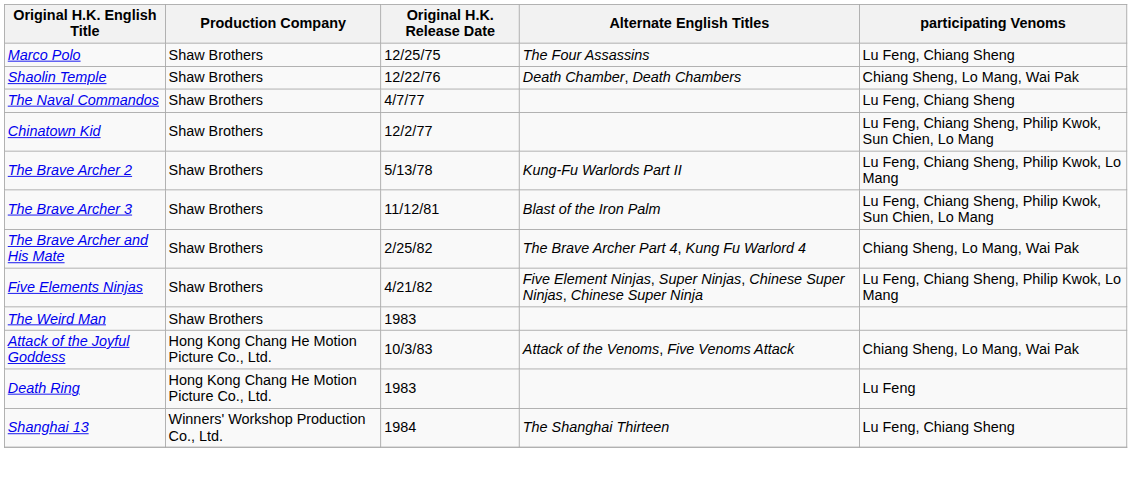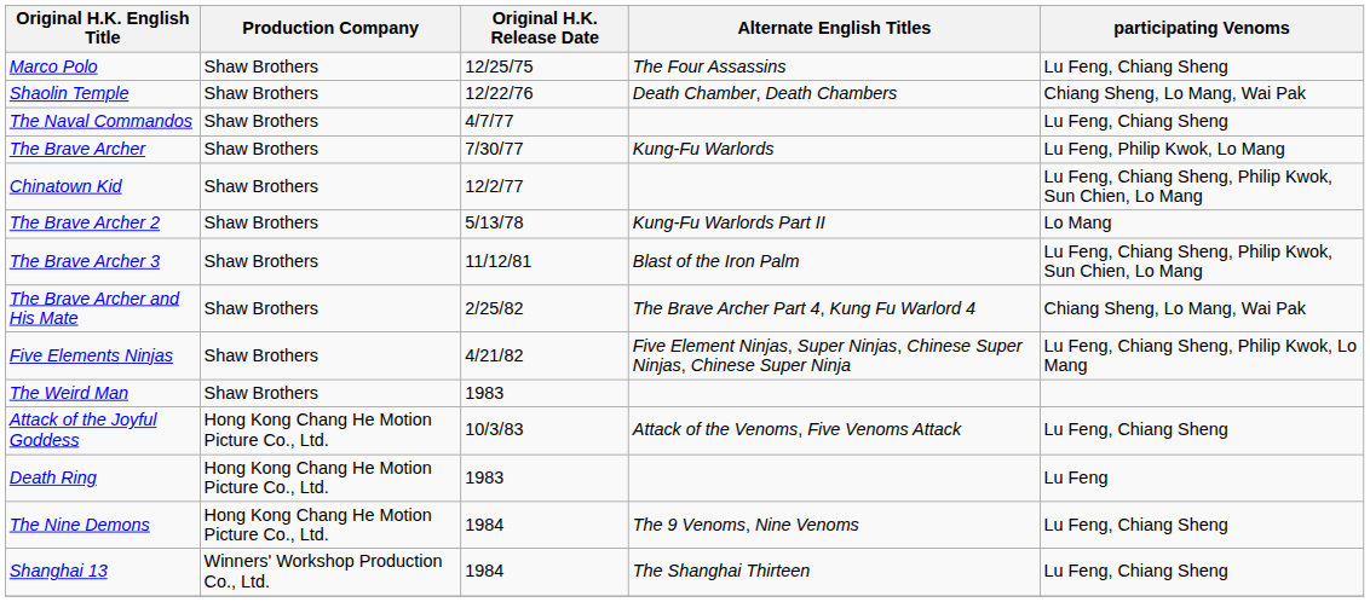+ row: The Brave Archer | Shaw Brothers | 7/30/77 | Kung-Fu Warlords | Lu Feng, Philip Kwok, Lo Mang
The Brave Archer 2 | participating Venoms: Lu Feng, Chiang Sheng, Philip Kwok, Lo Mang -> Lo Mang
Attack of the Joyful Goddess | participating Venoms: Chiang Sheng, Lo Mang, Wai Pak -> Lu Feng, Chiang Sheng
+ row: The Nine Demons | Hong Kong Chang He Motion Picture Co., Ltd. | 1984 | The 9 Venoms, Nine Venoms | Lu Feng, Chiang Sheng
